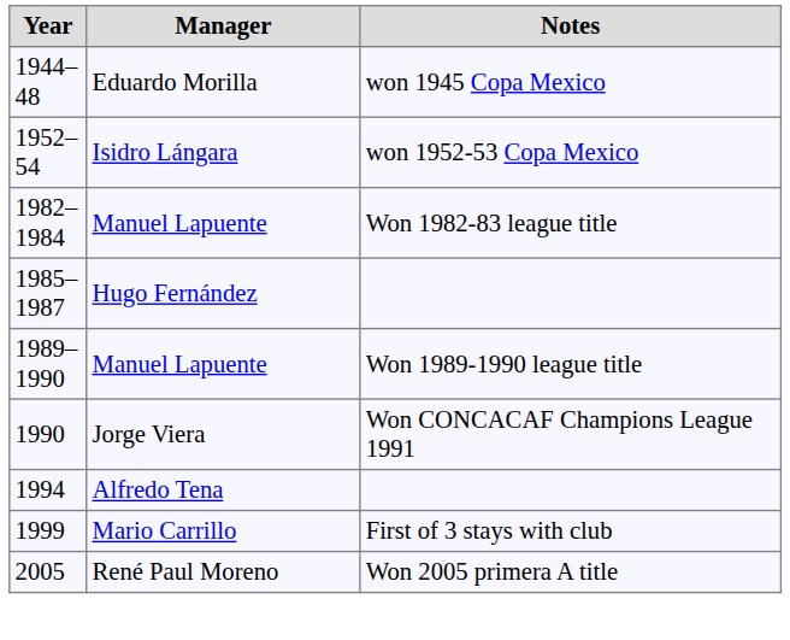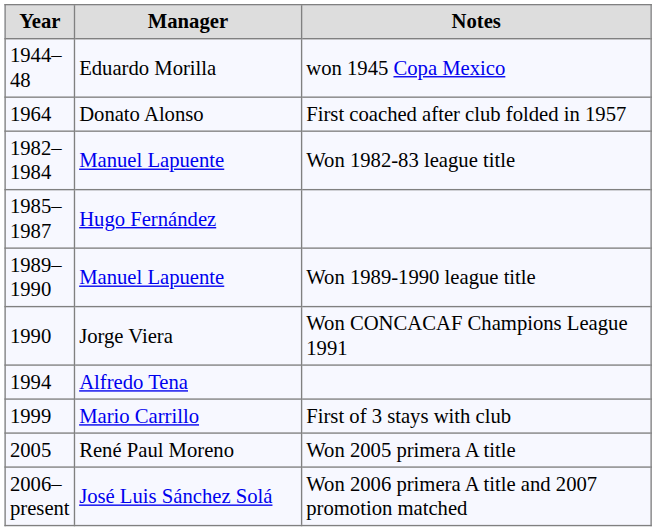- row: 1952–54 | Isidro Lángara | won 1952-53 Copa Mexico
+ row: 1964 | Donato Alonso | First coached after club folded in 1957
+ row: 2006–present | José Luis Sánchez Solá | Won 2006 primera A title and 2007 promotion matched
